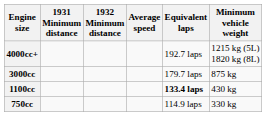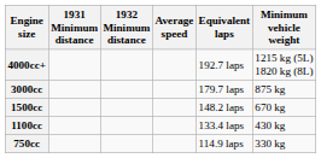+ row: 1500cc | 148.2 laps | 670 kg
1100cc | Equivalent laps: bold -> normal
